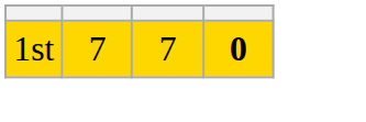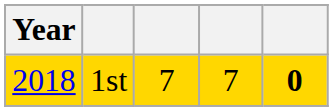+ column: Year | 2018
